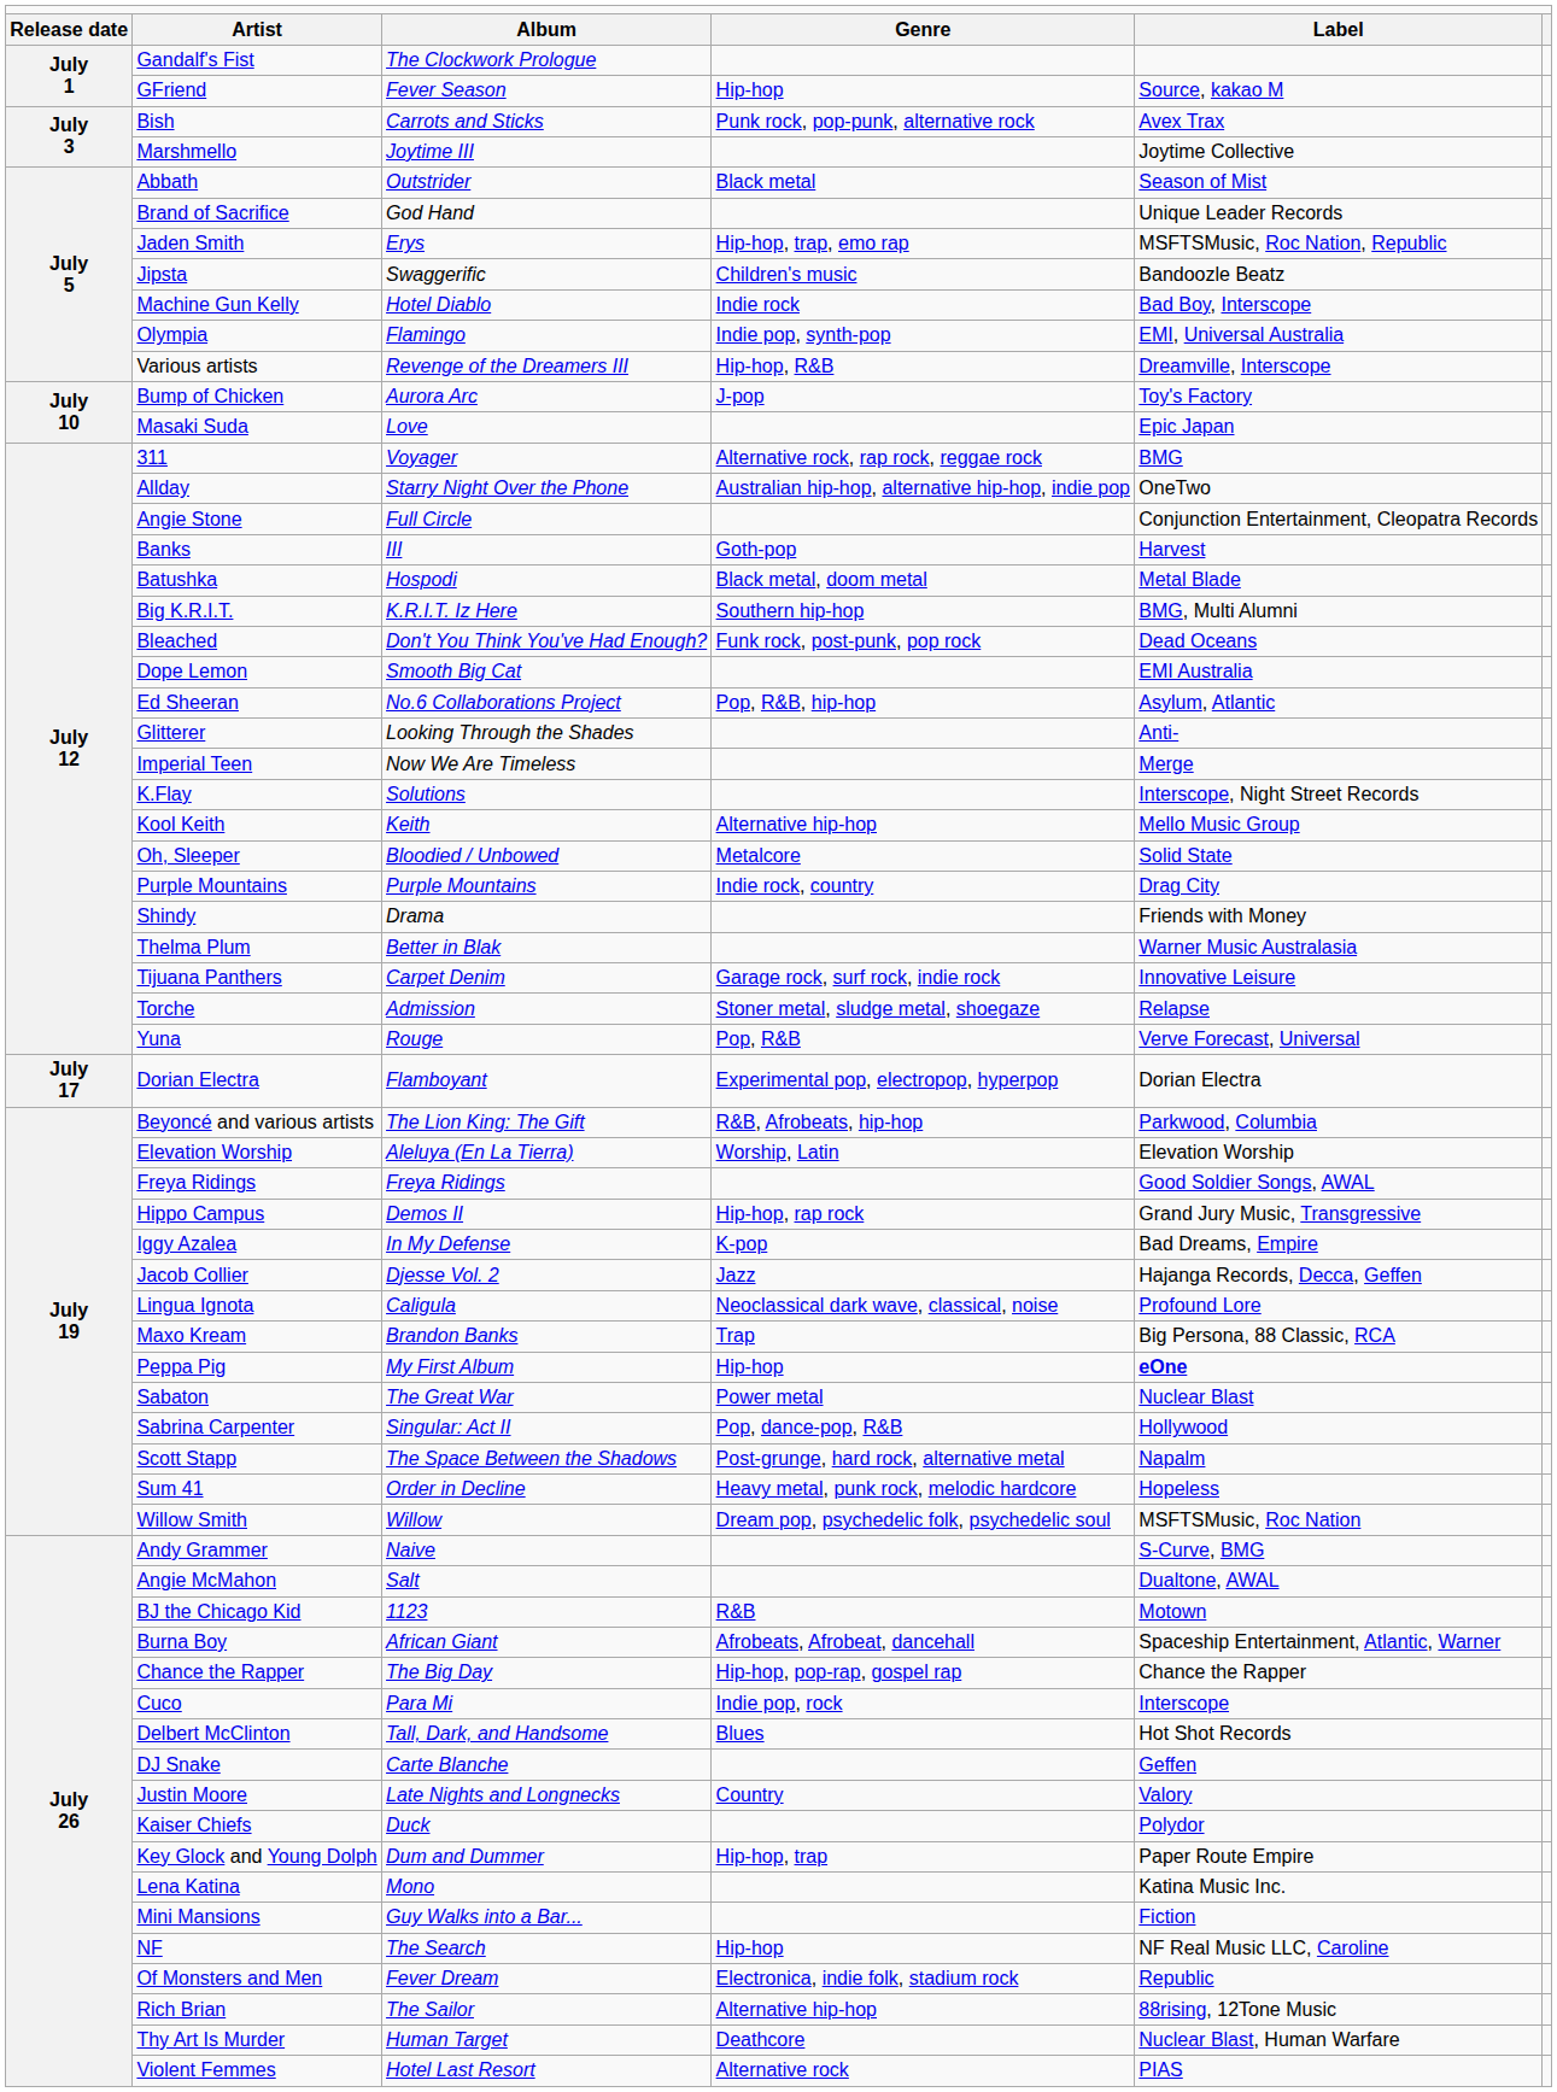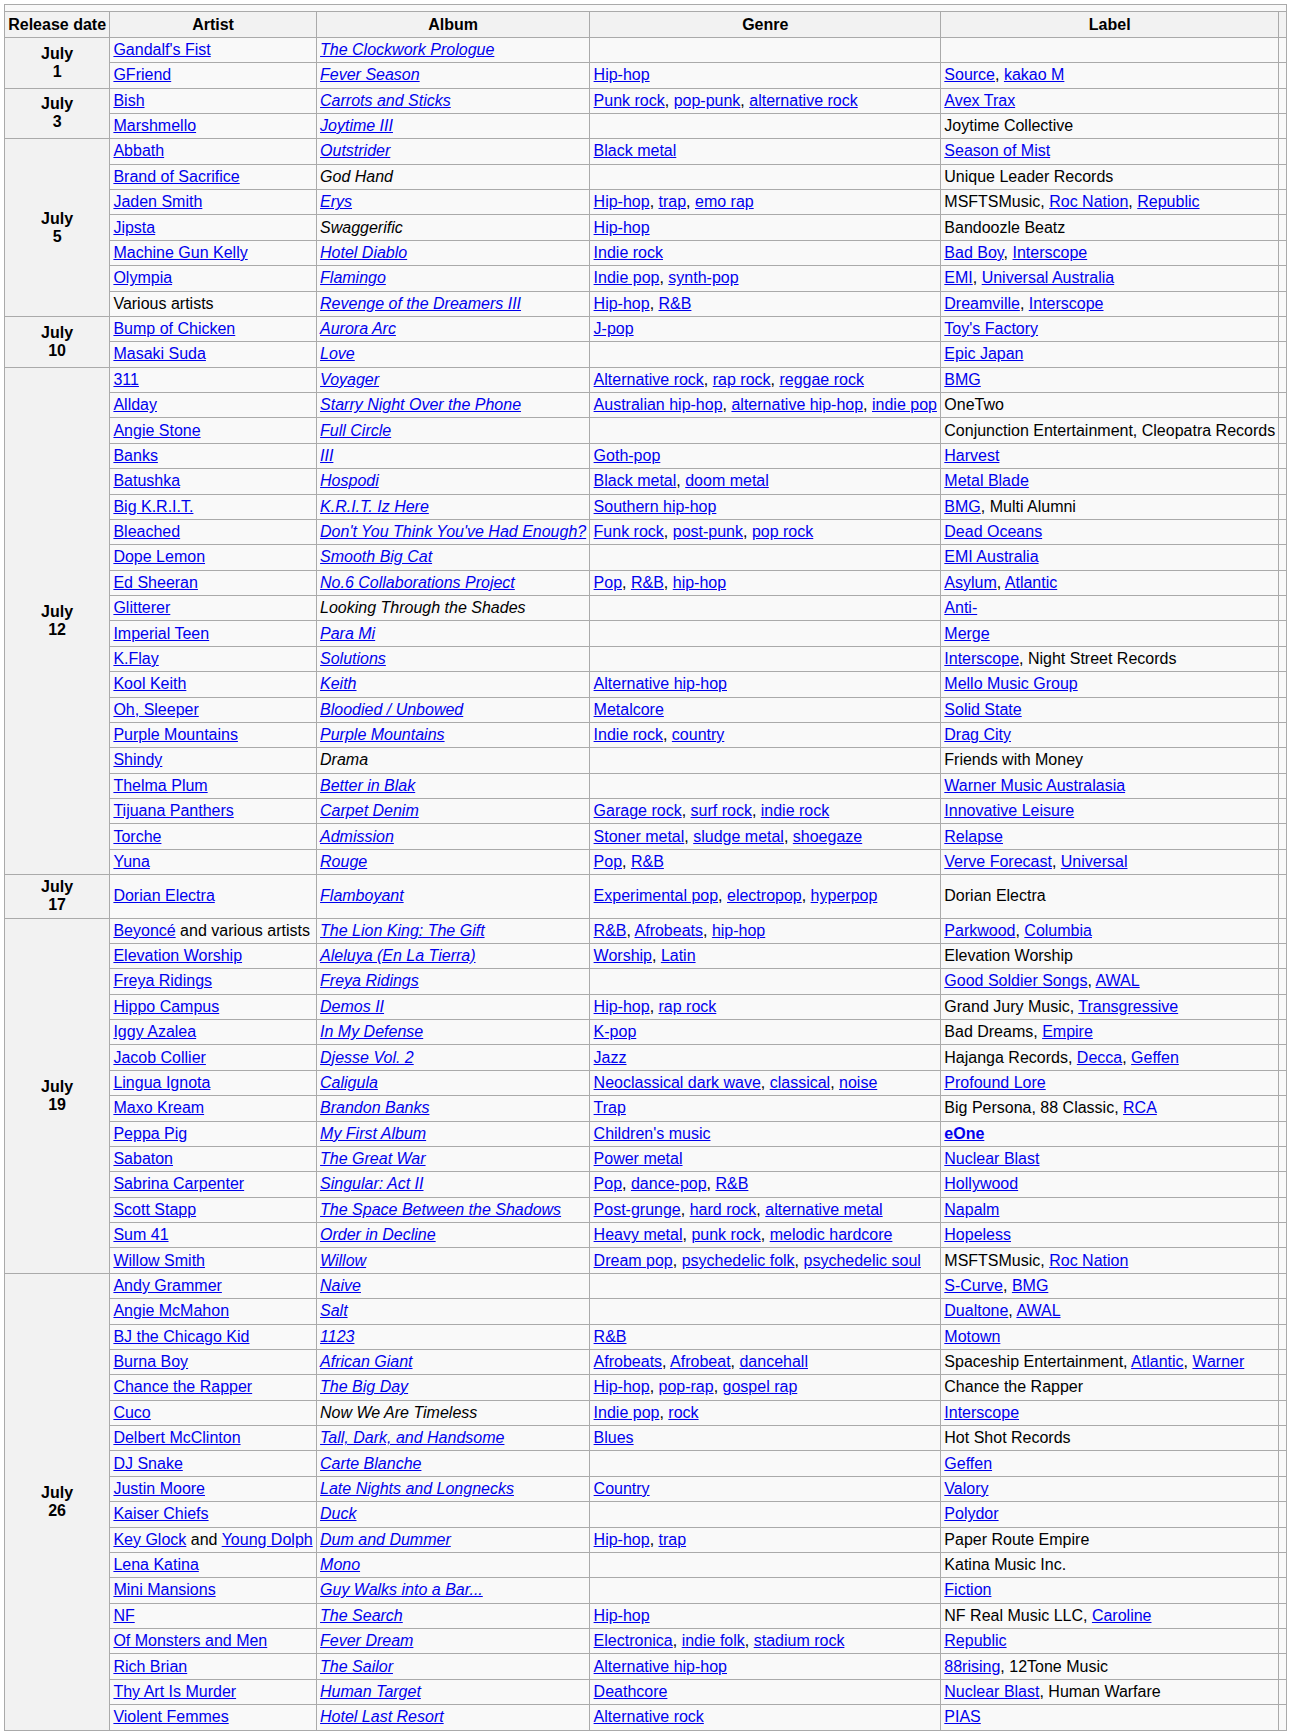Jipsta | column 4: Children's music -> Hip-hop
Imperial Teen | column 3: Now We Are Timeless -> Para Mi
Peppa Pig | column 4: Hip-hop -> Children's music
Cuco | column 3: Para Mi -> Now We Are Timeless
